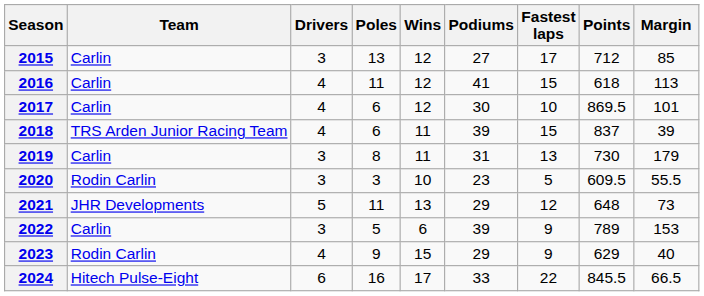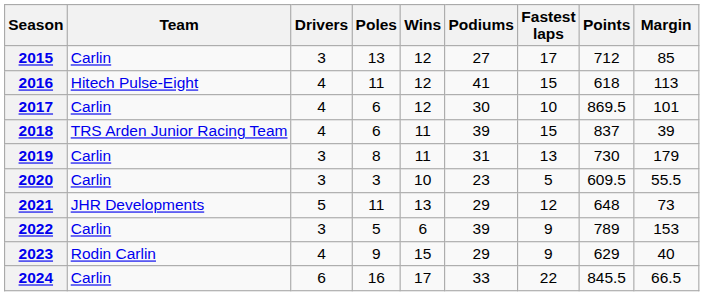2016 | Team: Carlin -> Hitech Pulse-Eight
2020 | Team: Rodin Carlin -> Carlin
2024 | Team: Hitech Pulse-Eight -> Carlin
